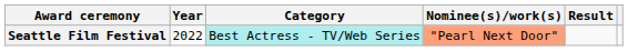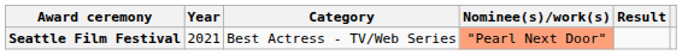Seattle Film Festival | Year: 2022 -> 2021
Seattle Film Festival | Category: paleturquoise background -> no background
